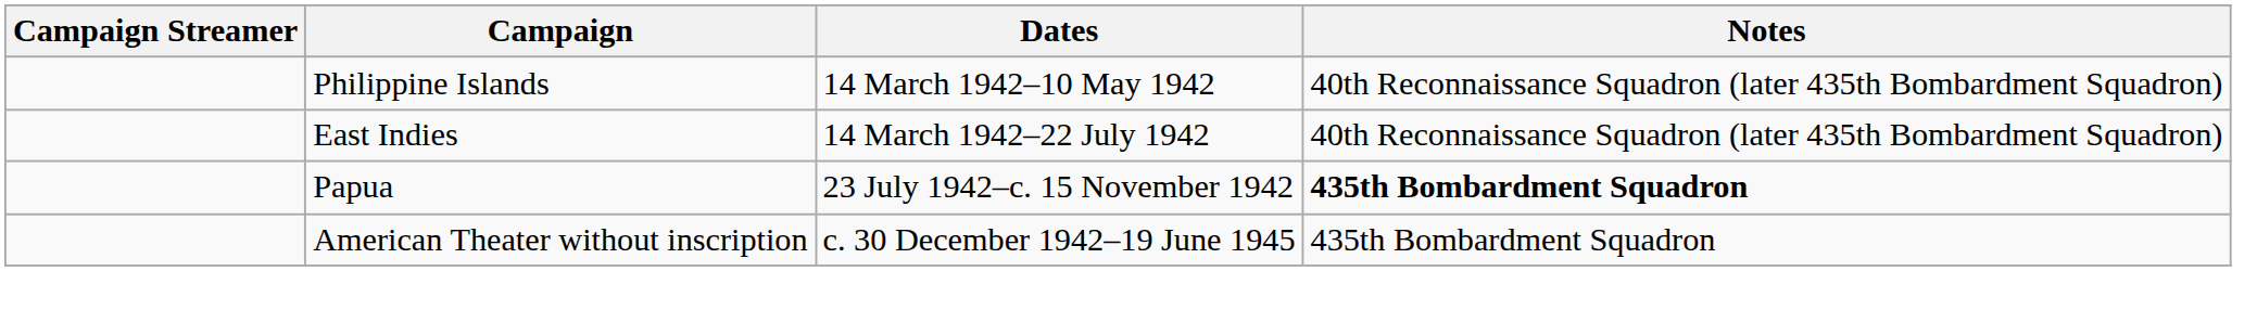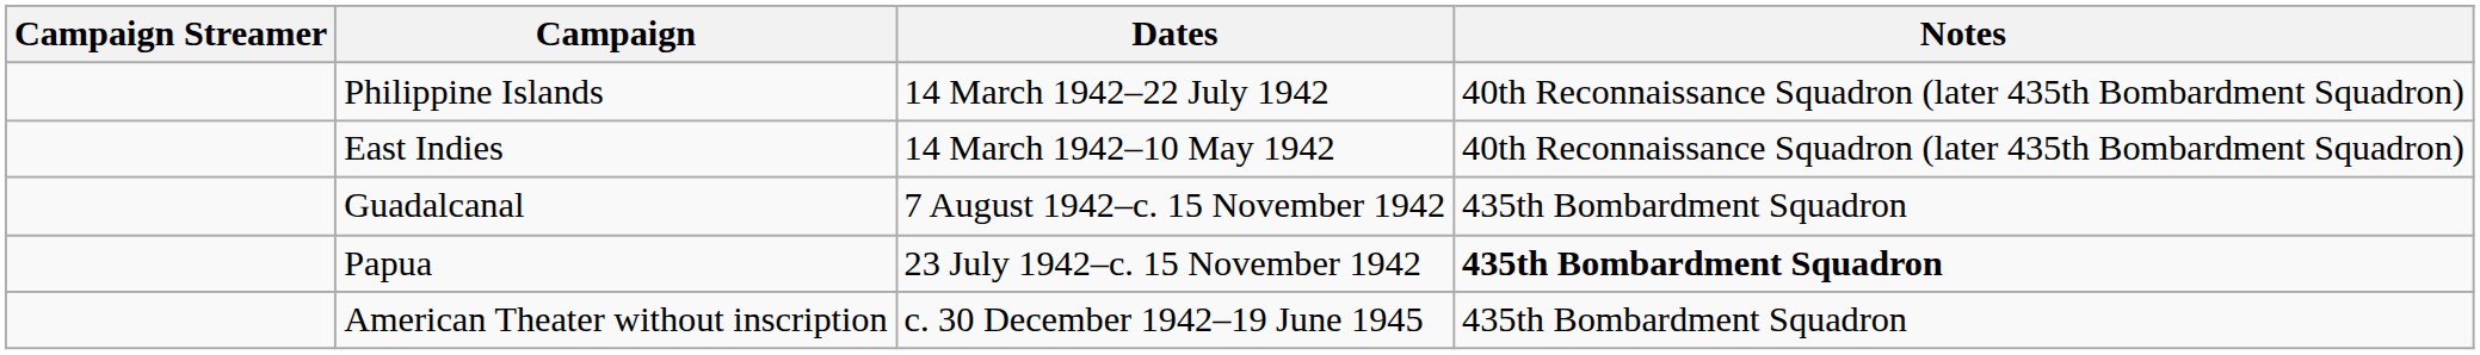Philippine Islands | Dates: 14 March 1942–10 May 1942 -> 14 March 1942–22 July 1942
East Indies | Dates: 14 March 1942–22 July 1942 -> 14 March 1942–10 May 1942
+ row: Guadalcanal | 7 August 1942–c. 15 November 1942 | 435th Bombardment Squadron
